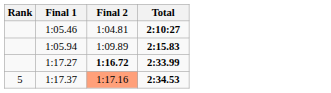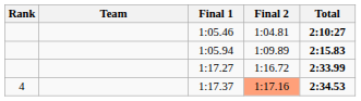+ column: Team
1:17.27 | Final 2: bold -> normal
1:17.37 | Rank: 5 -> 4
